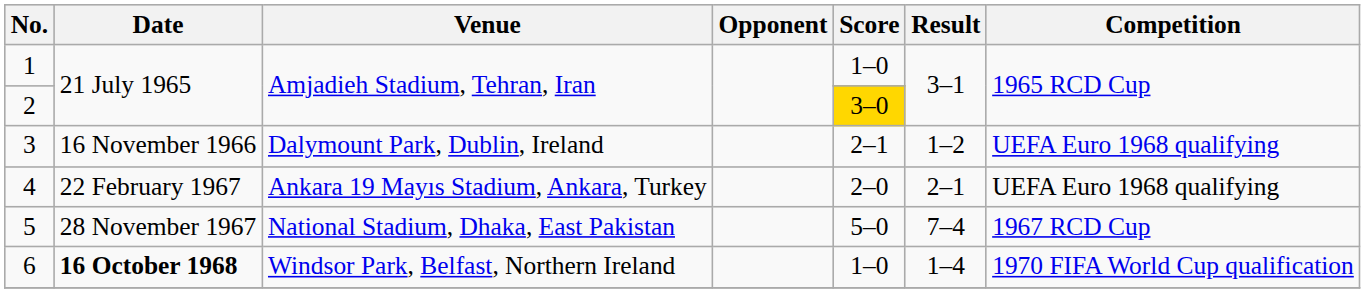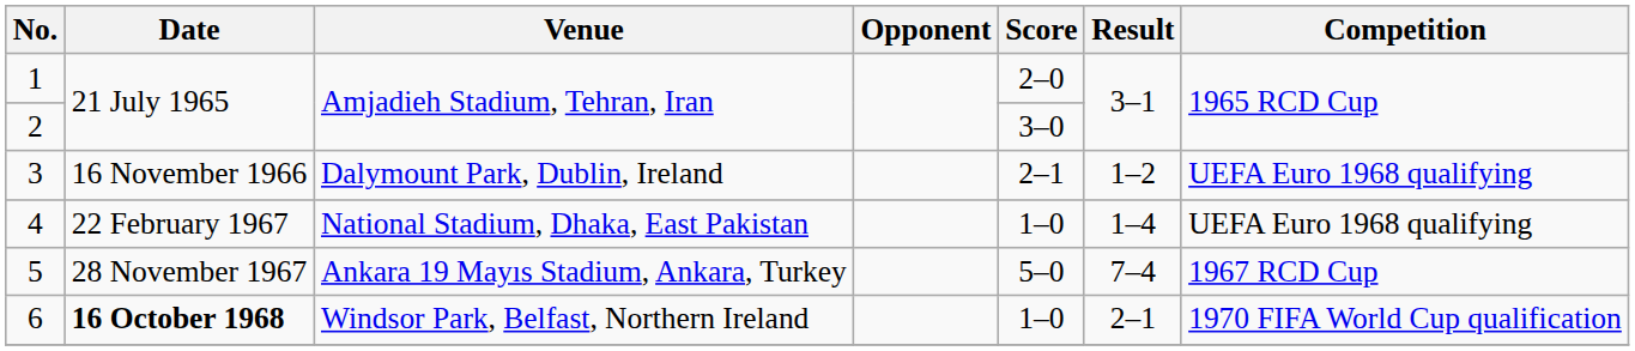1 | Score: 1–0 -> 2–0
2 | Score: gold background -> no background
4 | Venue: Ankara 19 Mayıs Stadium, Ankara, Turkey -> National Stadium, Dhaka, East Pakistan
4 | Score: 2–0 -> 1–0
4 | Result: 2–1 -> 1–4
5 | Venue: National Stadium, Dhaka, East Pakistan -> Ankara 19 Mayıs Stadium, Ankara, Turkey
6 | Result: 1–4 -> 2–1
